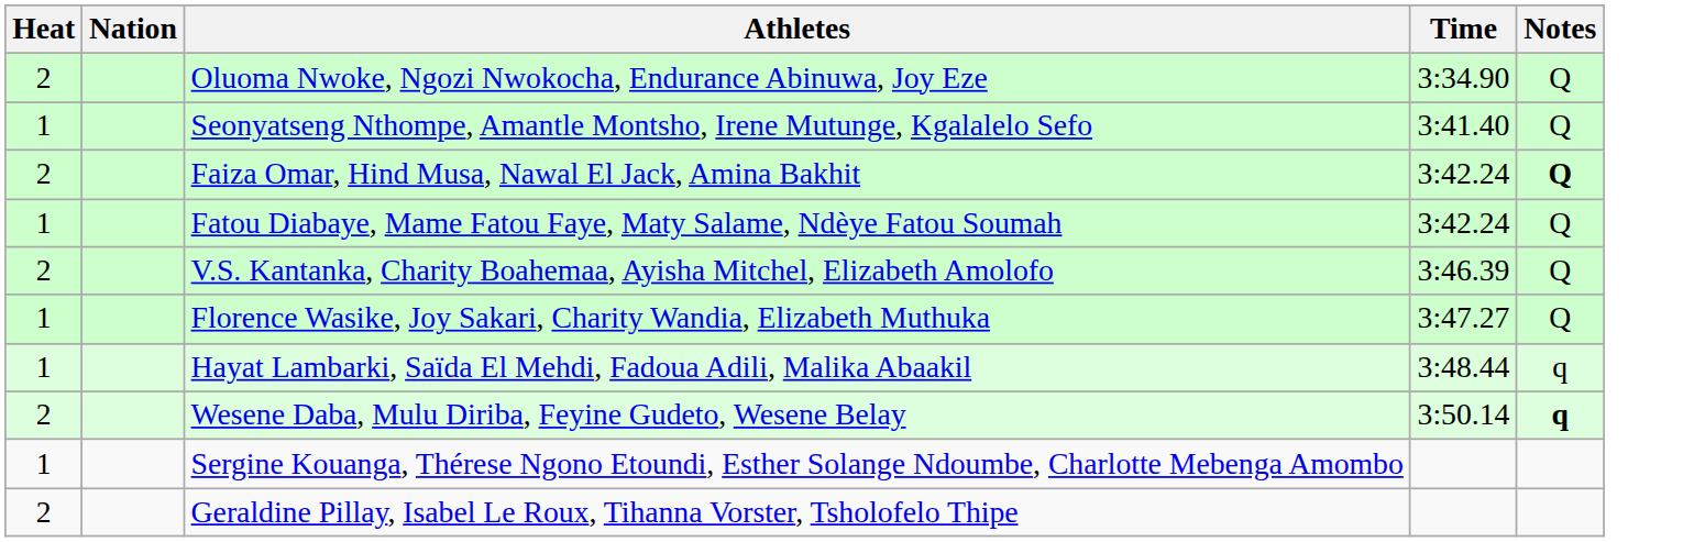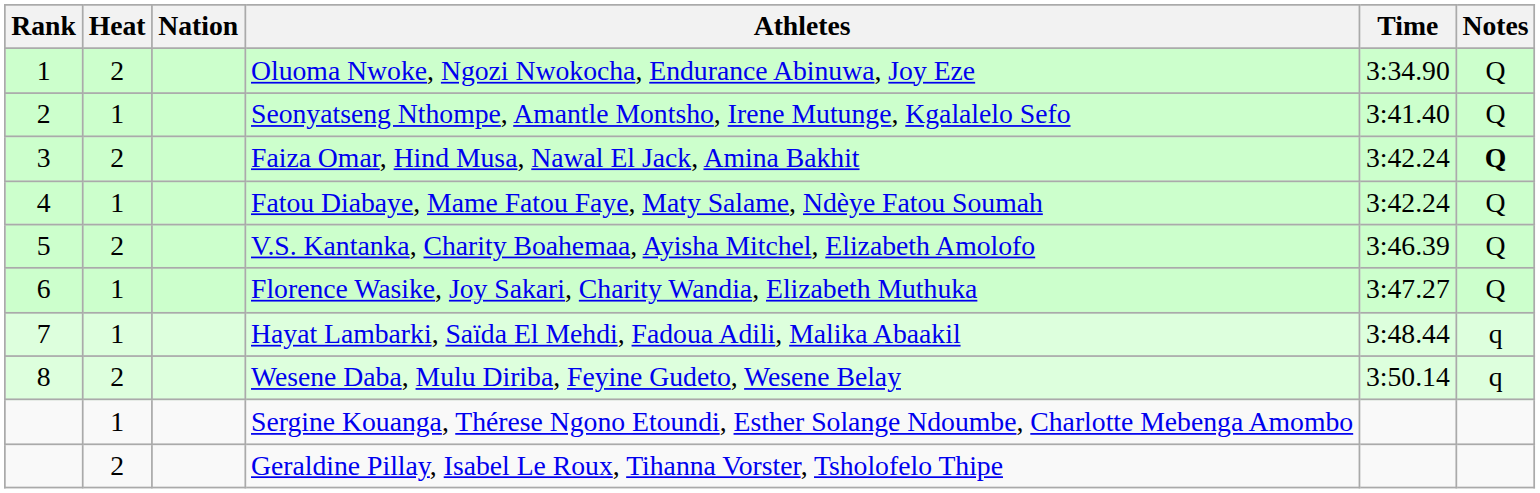+ column: Rank | 1 | 2 | 3 | 4 | 5 | 6 | 7 | 8
Wesene Daba, Mulu Diriba, Feyine Gudeto, Wesene Belay | Notes: bold -> normal
